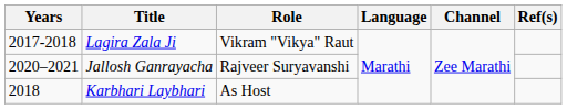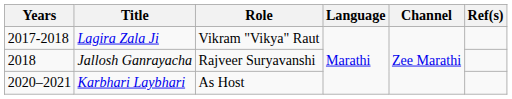Jallosh Ganrayacha | Years: 2020–2021 -> 2018
Karbhari Laybhari | Years: 2018 -> 2020–2021
